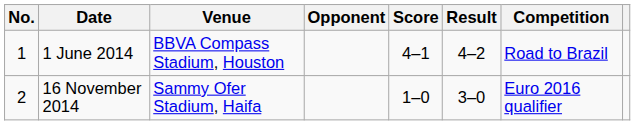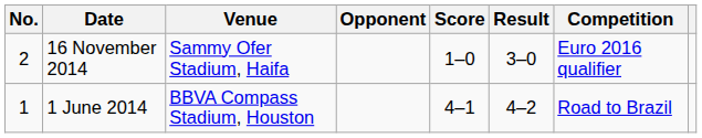rows swapped: 1 June 2014 <-> 16 November 2014
